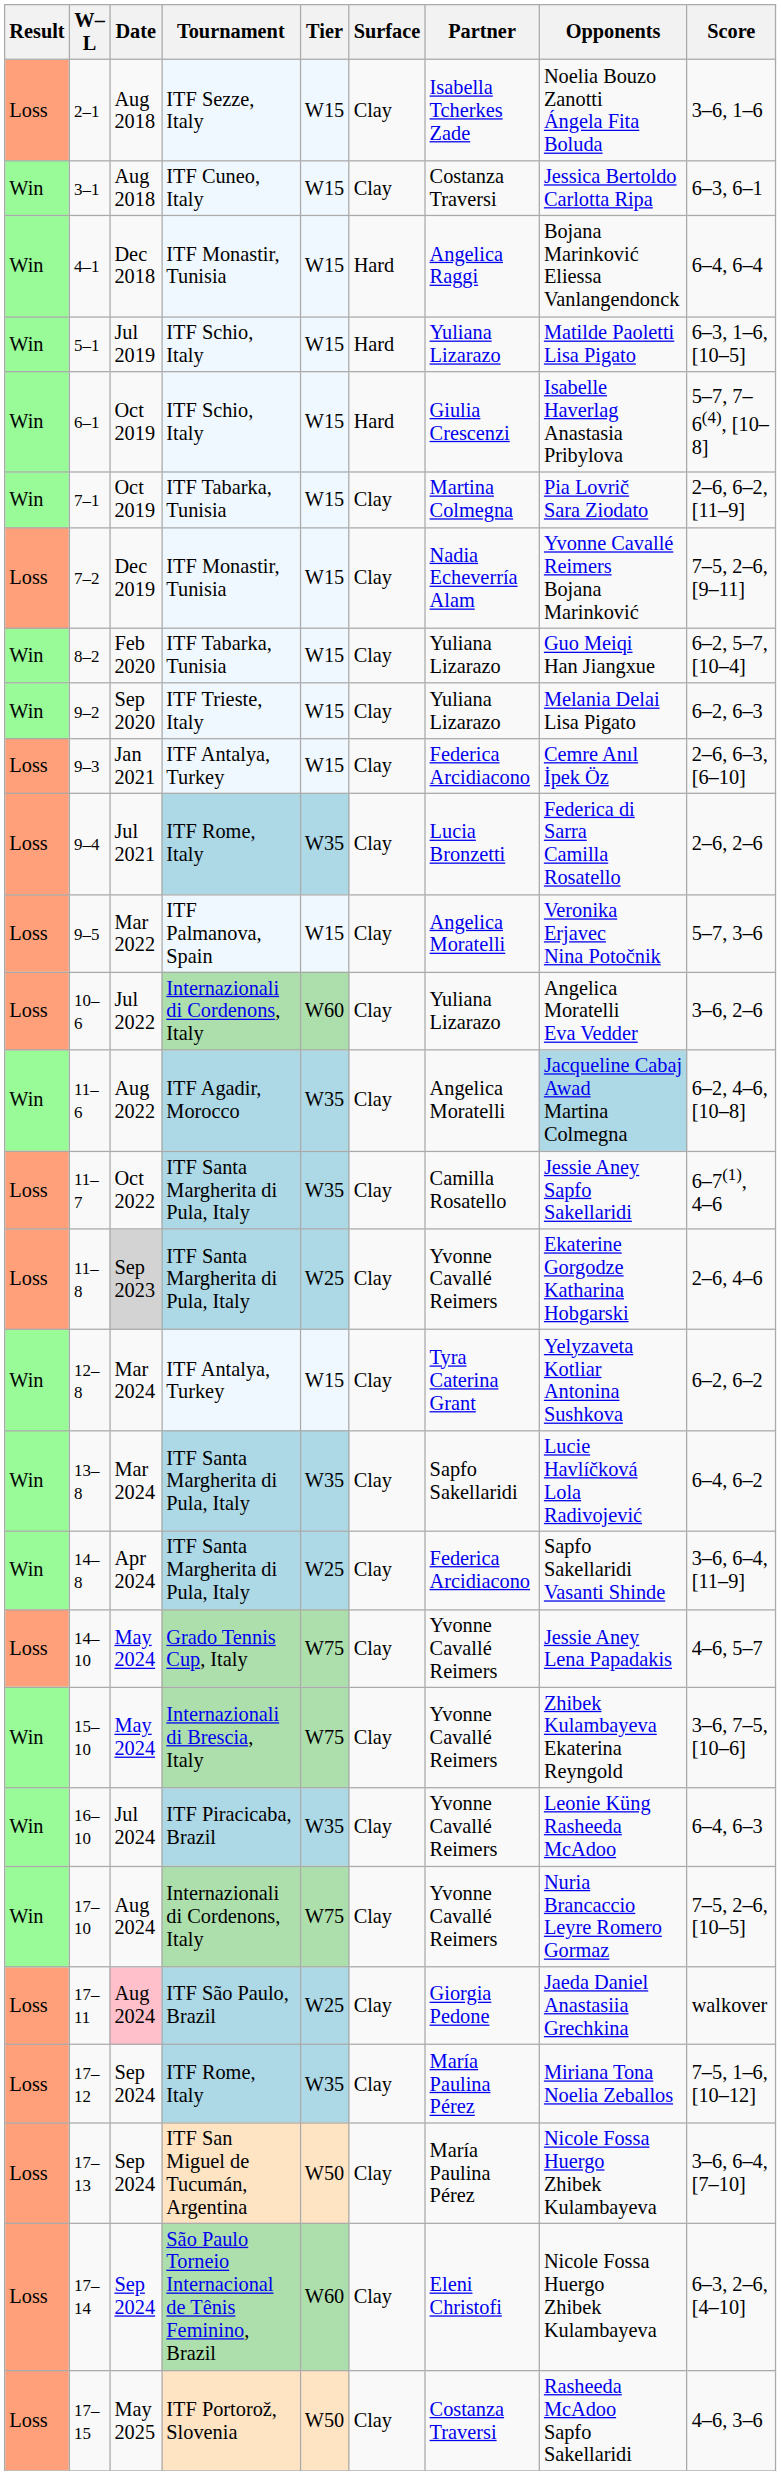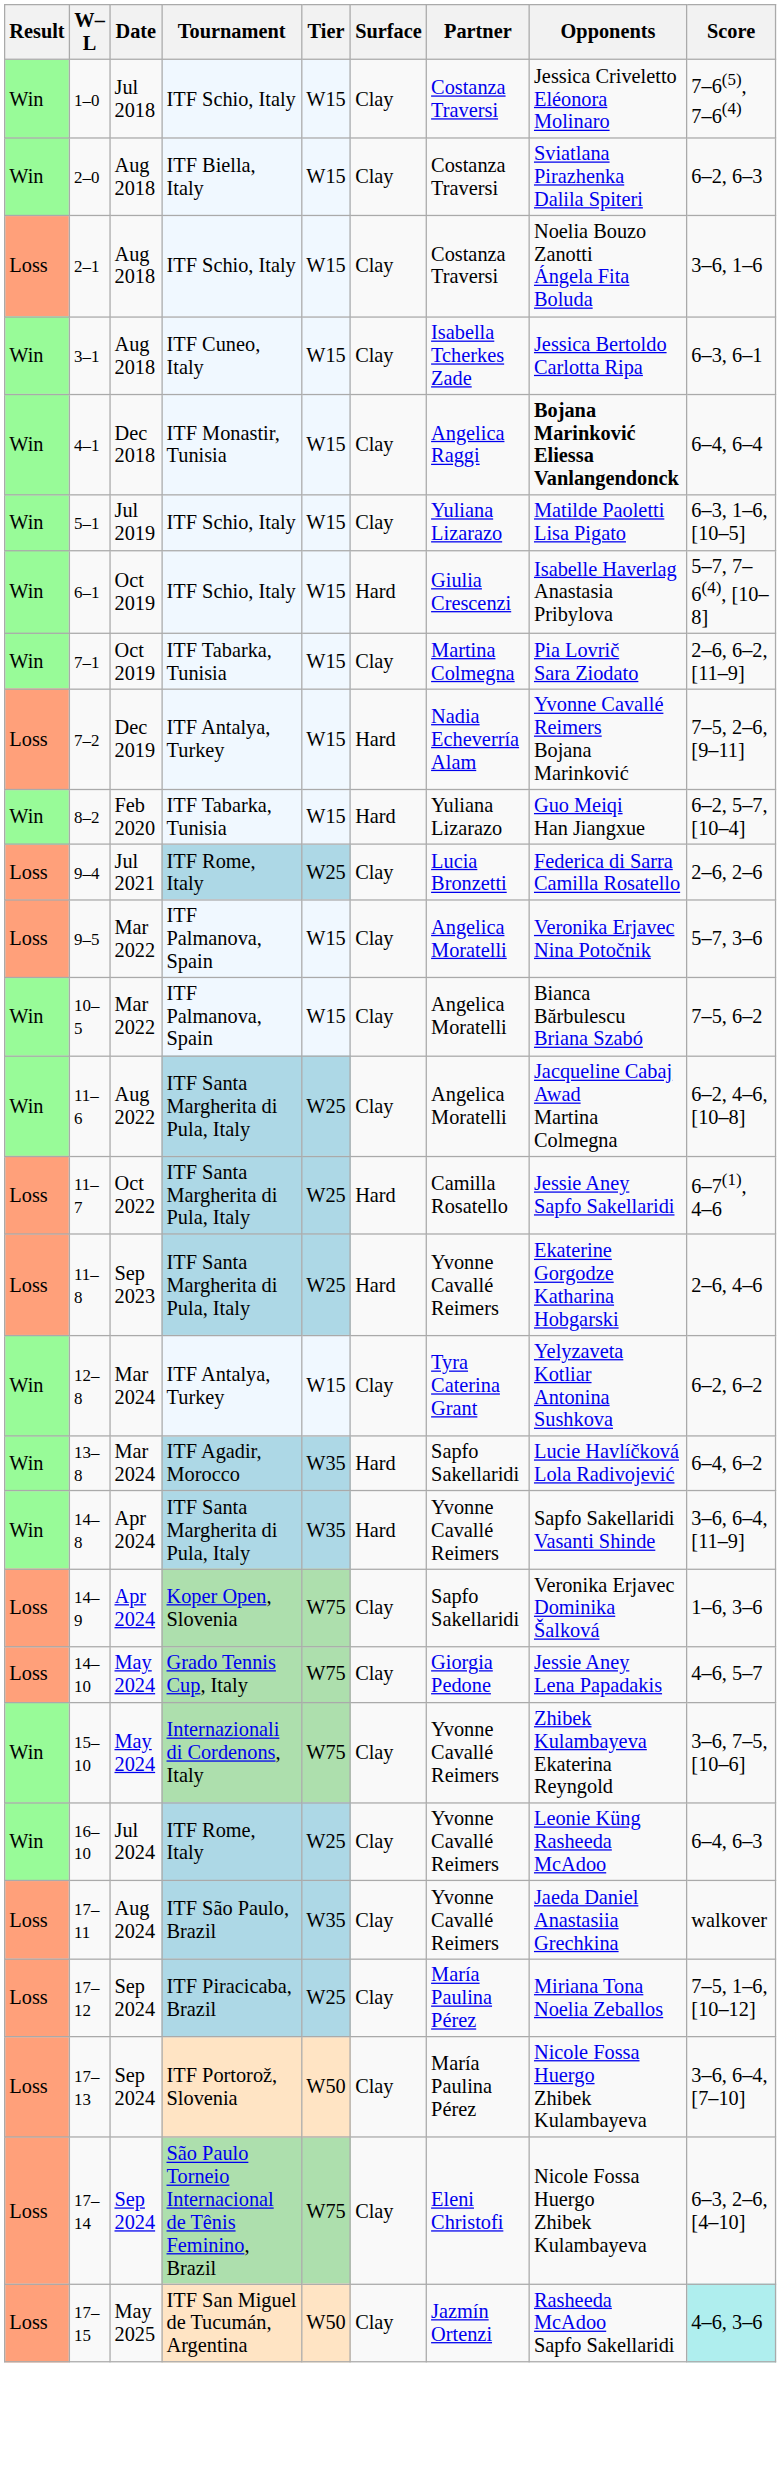+ row: Win | 1–0 | Jul 2018 | ITF Schio, Italy | W15 | Clay | Costanza Traversi | Jessica Criveletto Eléonora Molinaro | 7–6(5), 7–6(4)
+ row: Win | 2–0 | Aug 2018 | ITF Biella, Italy | W15 | Clay | Costanza Traversi | Sviatlana Pirazhenka Dalila Spiteri | 6–2, 6–3
2–1 | Tournament: ITF Sezze, Italy -> ITF Schio, Italy
2–1 | Partner: Isabella Tcherkes Zade -> Costanza Traversi
3–1 | Partner: Costanza Traversi -> Isabella Tcherkes Zade
4–1 | Surface: Hard -> Clay
4–1 | Opponents: normal -> bold
5–1 | Surface: Hard -> Clay
7–2 | Tournament: ITF Monastir, Tunisia -> ITF Antalya, Turkey
7–2 | Surface: Clay -> Hard
8–2 | Surface: Clay -> Hard
- row: Win | 9–2 | Sep 2020 | ITF Trieste, Italy | W15 | Clay | Yuliana Lizarazo | Melania Delai Lisa Pigato | 6–2, 6–3
- row: Loss | 9–3 | Jan 2021 | ITF Antalya, Turkey | W15 | Clay | Federica Arcidiacono | Cemre Anıl İpek Öz | 2–6, 6–3, [6–10]
9–4 | Tier: W35 -> W25
+ row: Win | 10–5 | Mar 2022 | ITF Palmanova, Spain | W15 | Clay | Angelica Moratelli | Bianca Bărbulescu Briana Szabó | 7–5, 6–2
- row: Loss | 10–6 | Jul 2022 | Internazionali di Cordenons, Italy | W60 | Clay | Yuliana Lizarazo | Angelica Moratelli Eva Vedder | 3–6, 2–6
11–6 | Tournament: ITF Agadir, Morocco -> ITF Santa Margherita di Pula, Italy
11–6 | Tier: W35 -> W25
11–6 | Opponents: lightblue background -> no background
11–7 | Tier: W35 -> W25
11–7 | Surface: Clay -> Hard
11–8 | Date: lightgrey background -> no background
11–8 | Surface: Clay -> Hard
13–8 | Tournament: ITF Santa Margherita di Pula, Italy -> ITF Agadir, Morocco
13–8 | Surface: Clay -> Hard
14–8 | Tier: W25 -> W35
14–8 | Surface: Clay -> Hard
14–8 | Partner: Federica Arcidiacono -> Yvonne Cavallé Reimers
+ row: Loss | 14–9 | Apr 2024 | Koper Open, Slovenia | W75 | Clay | Sapfo Sakellaridi | Veronika Erjavec Dominika Šalková | 1–6, 3–6
14–10 | Partner: Yvonne Cavallé Reimers -> Giorgia Pedone
15–10 | Tournament: Internazionali di Brescia, Italy -> Internazionali di Cordenons, Italy
16–10 | Tournament: ITF Piracicaba, Brazil -> ITF Rome, Italy
16–10 | Tier: W35 -> W25
- row: Win | 17–10 | Aug 2024 | Internazionali di Cordenons, Italy | W75 | Clay | Yvonne Cavallé Reimers | Nuria Brancaccio Leyre Romero Gormaz | 7–5, 2–6, [10–5]
17–11 | Date: pink background -> no background
17–11 | Tier: W25 -> W35
17–11 | Partner: Giorgia Pedone -> Yvonne Cavallé Reimers
17–12 | Tournament: ITF Rome, Italy -> ITF Piracicaba, Brazil
17–12 | Tier: W35 -> W25
17–13 | Tournament: ITF San Miguel de Tucumán, Argentina -> ITF Portorož, Slovenia
17–14 | Tier: W60 -> W75
17–15 | Tournament: ITF Portorož, Slovenia -> ITF San Miguel de Tucumán, Argentina
17–15 | Partner: Costanza Traversi -> Jazmín Ortenzi
17–15 | Score: no background -> paleturquoise background
